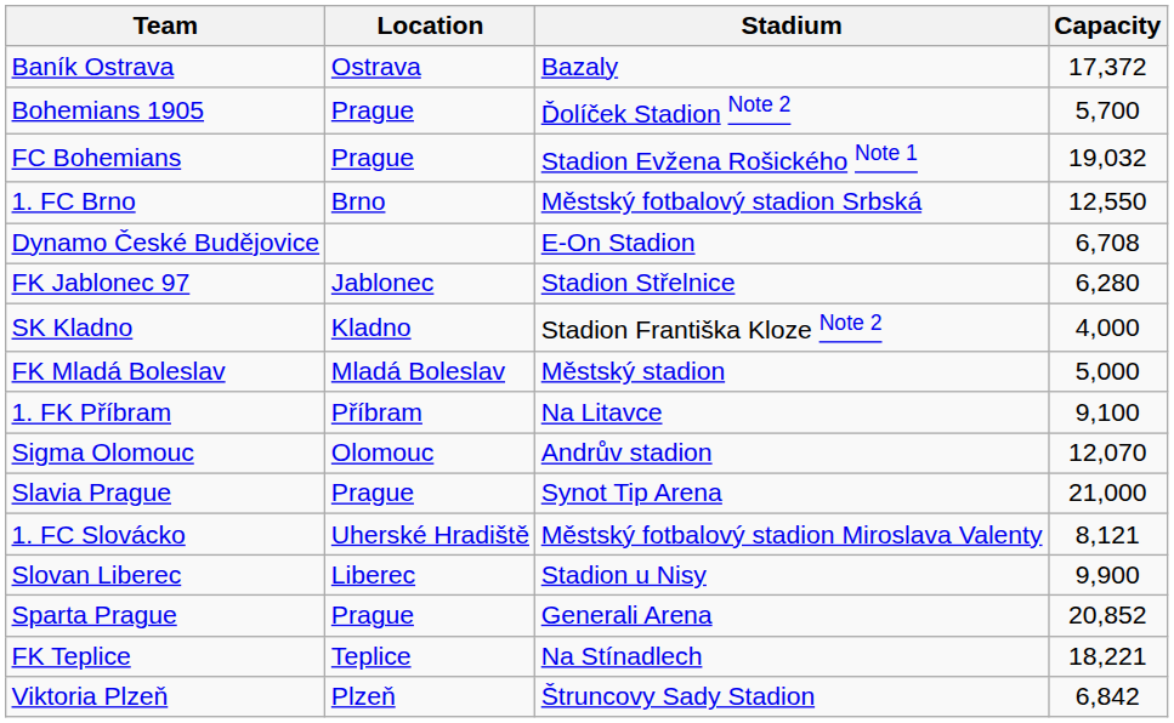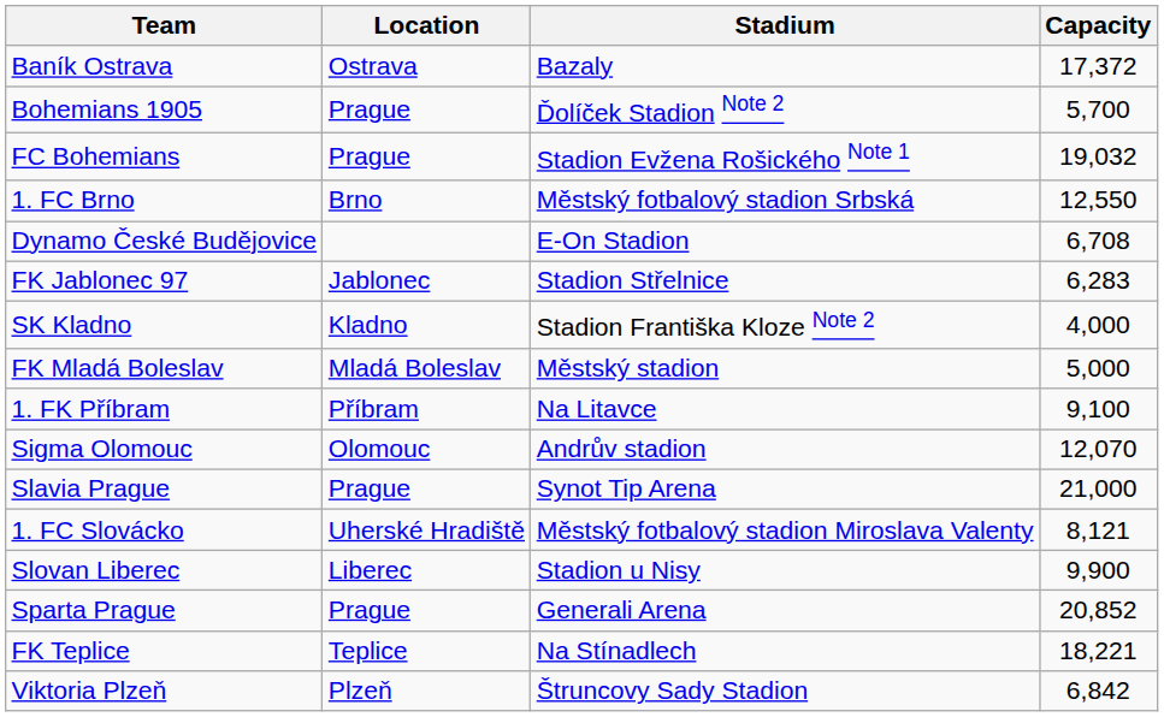FK Jablonec 97 | Capacity: 6,280 -> 6,283
